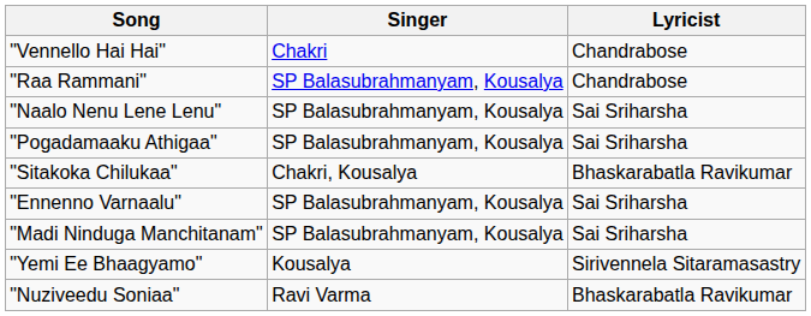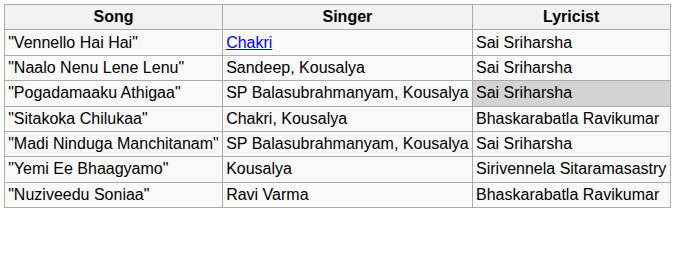"Vennello Hai Hai" | Lyricist: Chandrabose -> Sai Sriharsha
- row: "Raa Rammani" | SP Balasubrahmanyam, Kousalya | Chandrabose
"Naalo Nenu Lene Lenu" | Singer: SP Balasubrahmanyam, Kousalya -> Sandeep, Kousalya
"Pogadamaaku Athigaa" | Lyricist: no background -> lightgrey background
- row: "Ennenno Varnaalu" | SP Balasubrahmanyam, Kousalya | Sai Sriharsha
